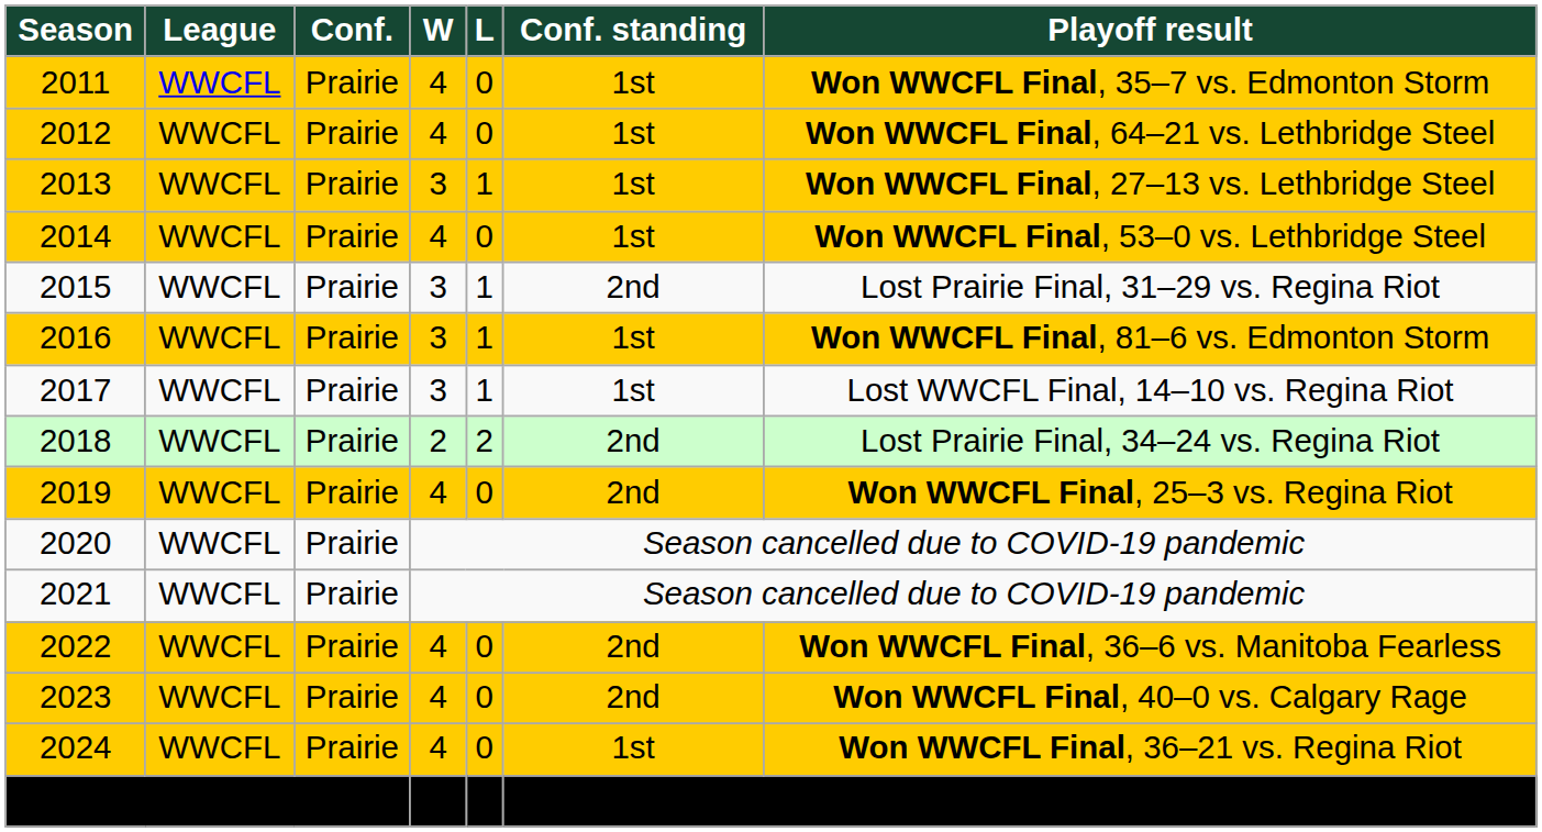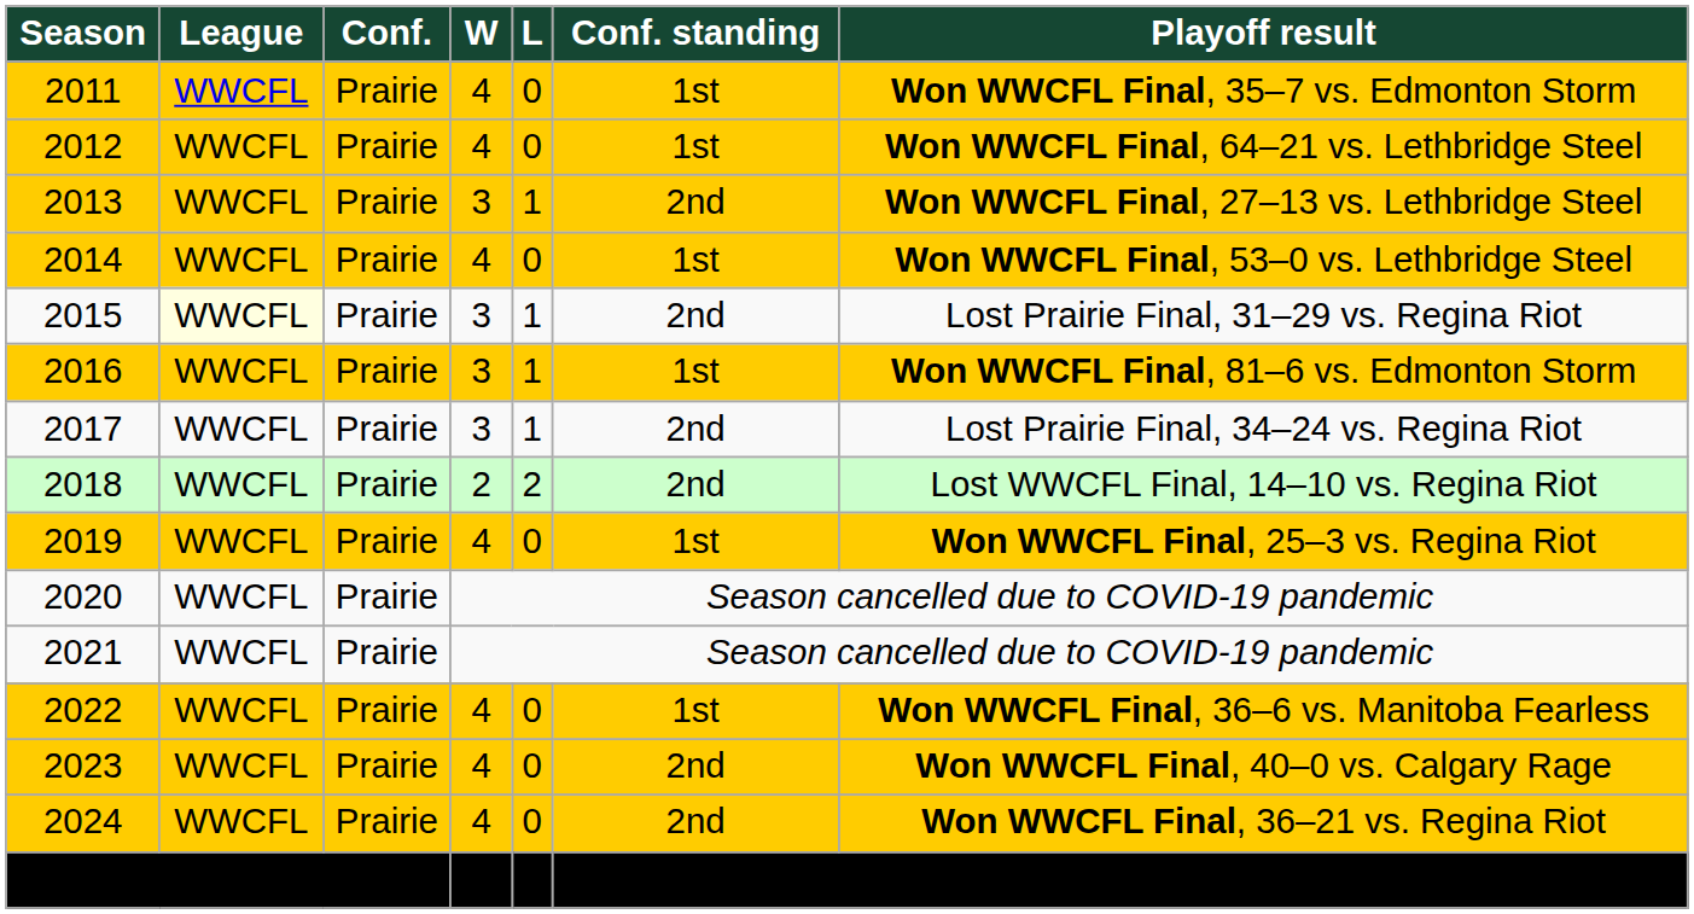2013 | Conf. standing: 1st -> 2nd
2015 | League: no background -> lightyellow background
2017 | Conf. standing: 1st -> 2nd
2017 | Playoff result: Lost WWCFL Final, 14–10 vs. Regina Riot -> Lost Prairie Final, 34–24 vs. Regina Riot
2018 | Playoff result: Lost Prairie Final, 34–24 vs. Regina Riot -> Lost WWCFL Final, 14–10 vs. Regina Riot
2019 | Conf. standing: 2nd -> 1st
2022 | Conf. standing: 2nd -> 1st
2024 | Conf. standing: 1st -> 2nd
